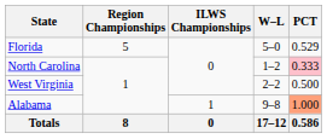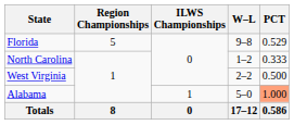Florida | W–L: 5–0 -> 9–8
North Carolina | PCT: pink background -> no background
Alabama | W–L: 9–8 -> 5–0
